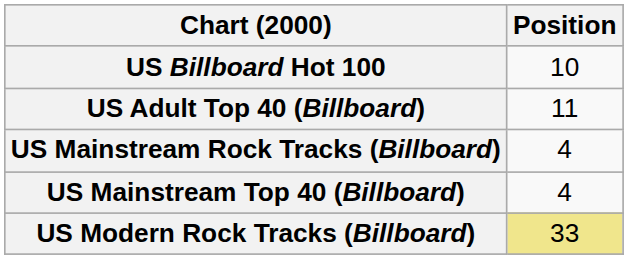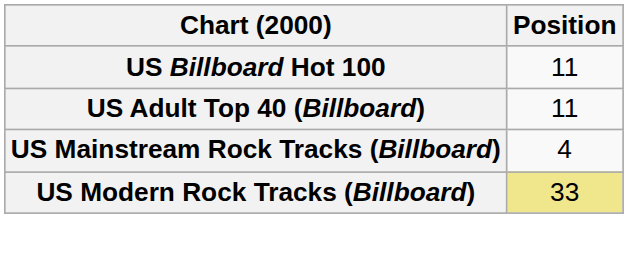US Billboard Hot 100 | Position: 10 -> 11
- row: US Mainstream Top 40 (Billboard) | 4
